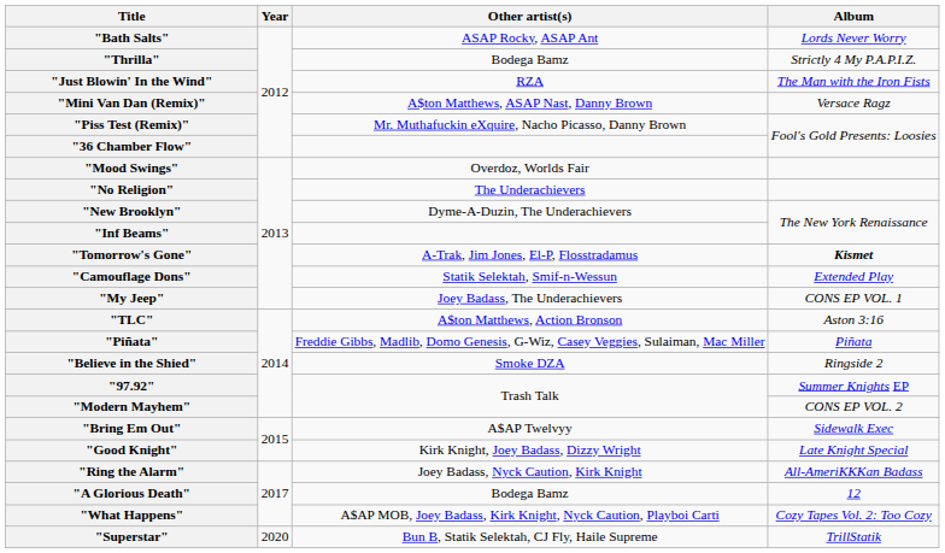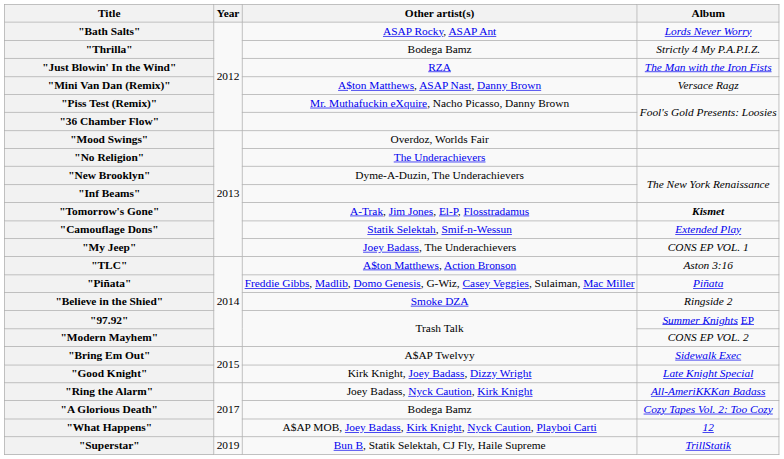"A Glorious Death" | Album: 12 -> Cozy Tapes Vol. 2: Too Cozy
"What Happens" | Album: Cozy Tapes Vol. 2: Too Cozy -> 12
"Superstar" | Year: 2020 -> 2019
